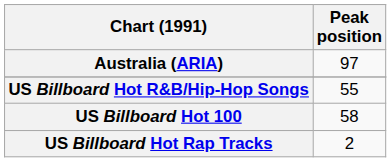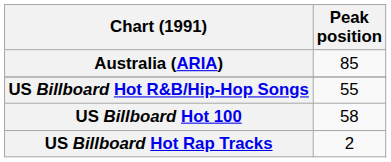Australia (ARIA) | Peak position: 97 -> 85
